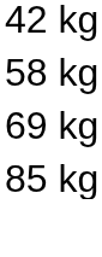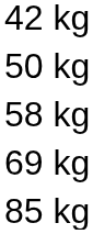+ row: 50 kg
